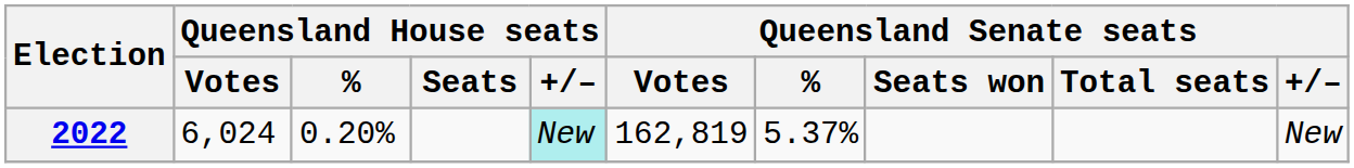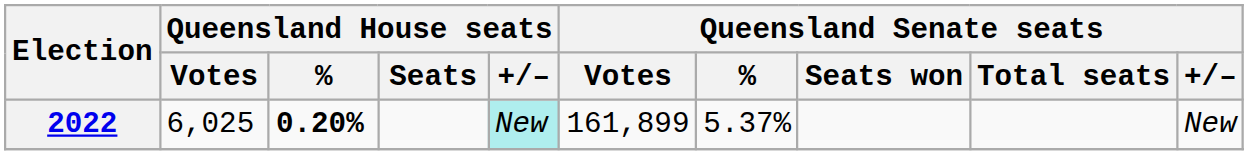2022 | Queensland House seats / Votes: 6,024 -> 6,025
2022 | Queensland House seats / %: normal -> bold
2022 | Queensland Senate seats / Votes: 162,819 -> 161,899
